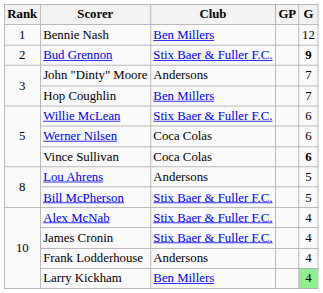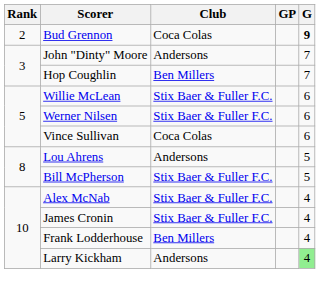- row: 1 | Bennie Nash | Ben Millers | 12
Bud Grennon | Club: Stix Baer & Fuller F.C. -> Coca Colas
Werner Nilsen | Club: Coca Colas -> Stix Baer & Fuller F.C.
Vince Sullivan | G: bold -> normal
Frank Lodderhouse | Club: Andersons -> Ben Millers
Larry Kickham | Club: Ben Millers -> Andersons
